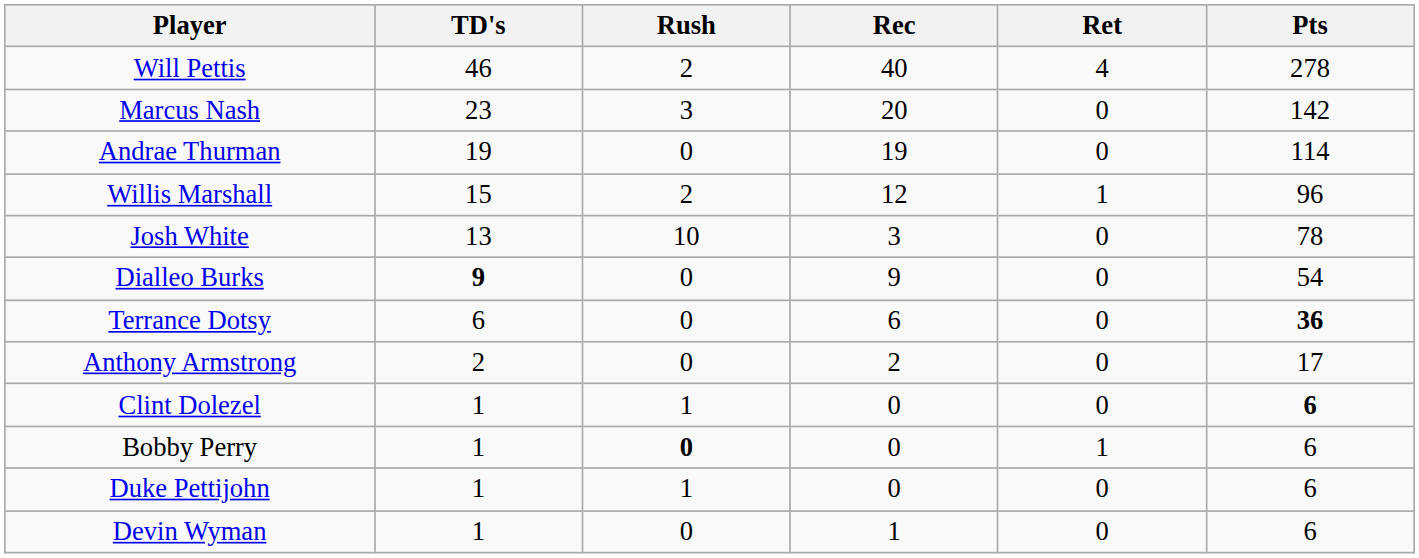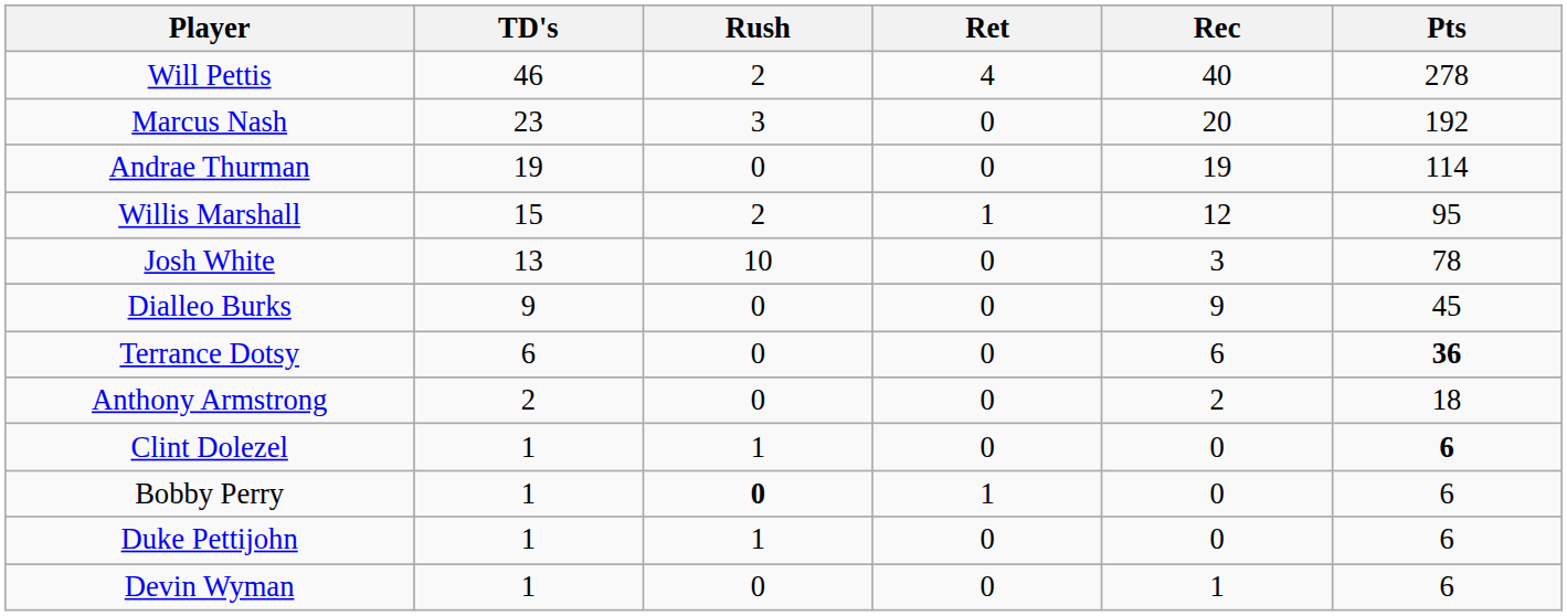columns swapped: Rec <-> Ret
Marcus Nash | Pts: 142 -> 192
Willis Marshall | Pts: 96 -> 95
Dialleo Burks | TD's: bold -> normal
Dialleo Burks | Pts: 54 -> 45
Anthony Armstrong | Pts: 17 -> 18
